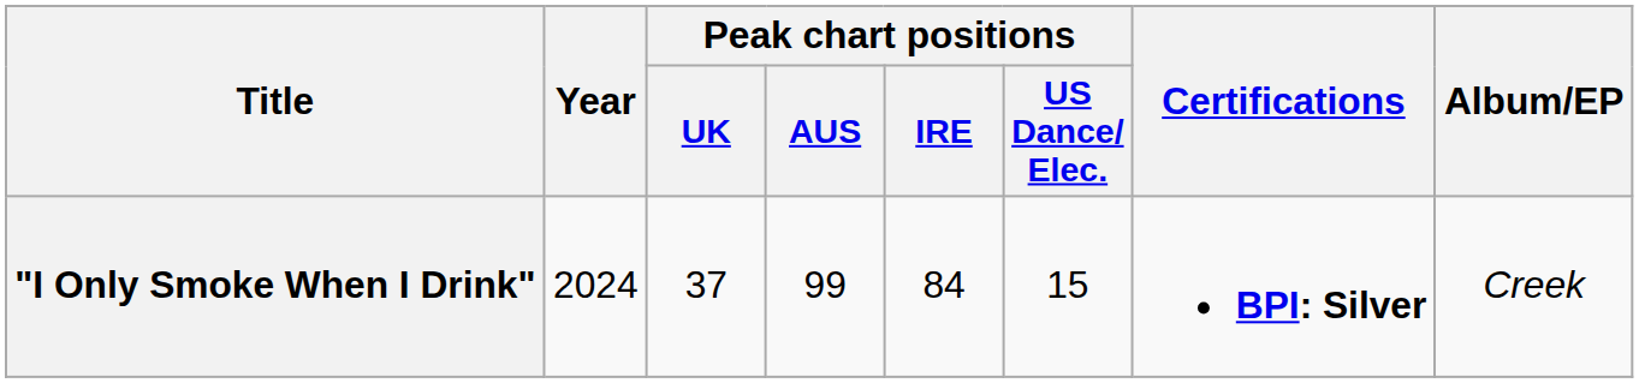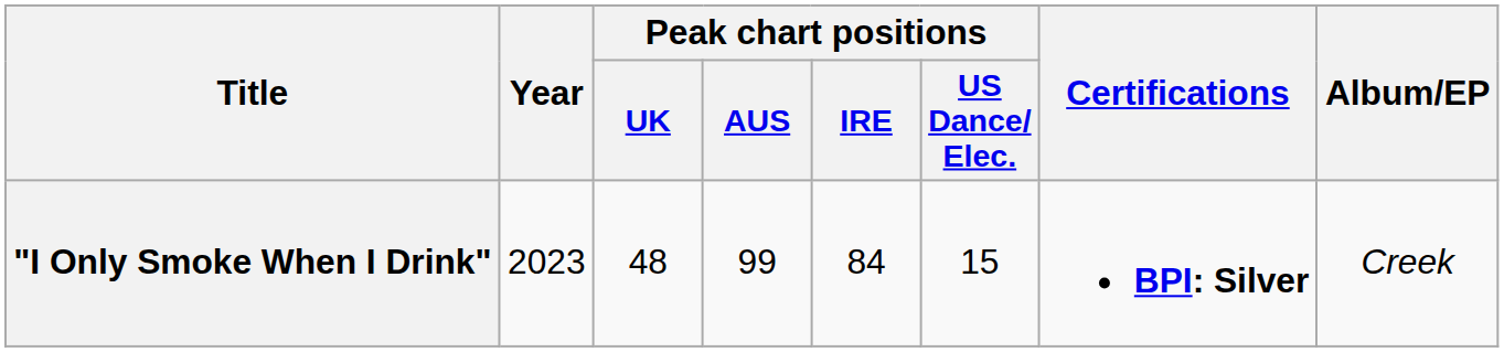"I Only Smoke When I Drink" | Year: 2024 -> 2023
"I Only Smoke When I Drink" | Peak chart positions / UK: 37 -> 48
